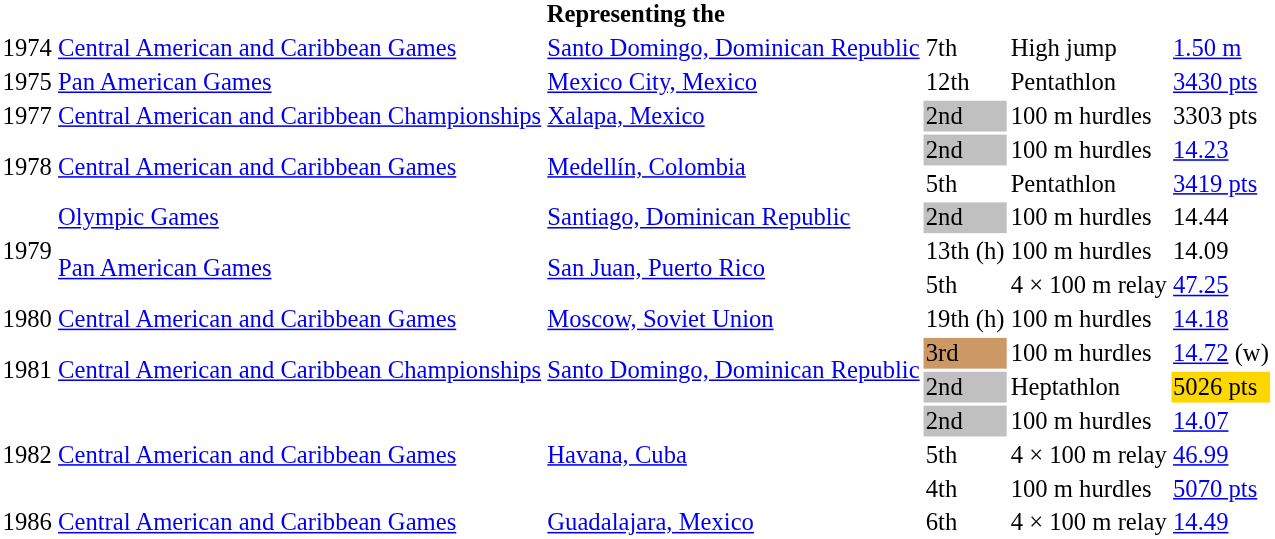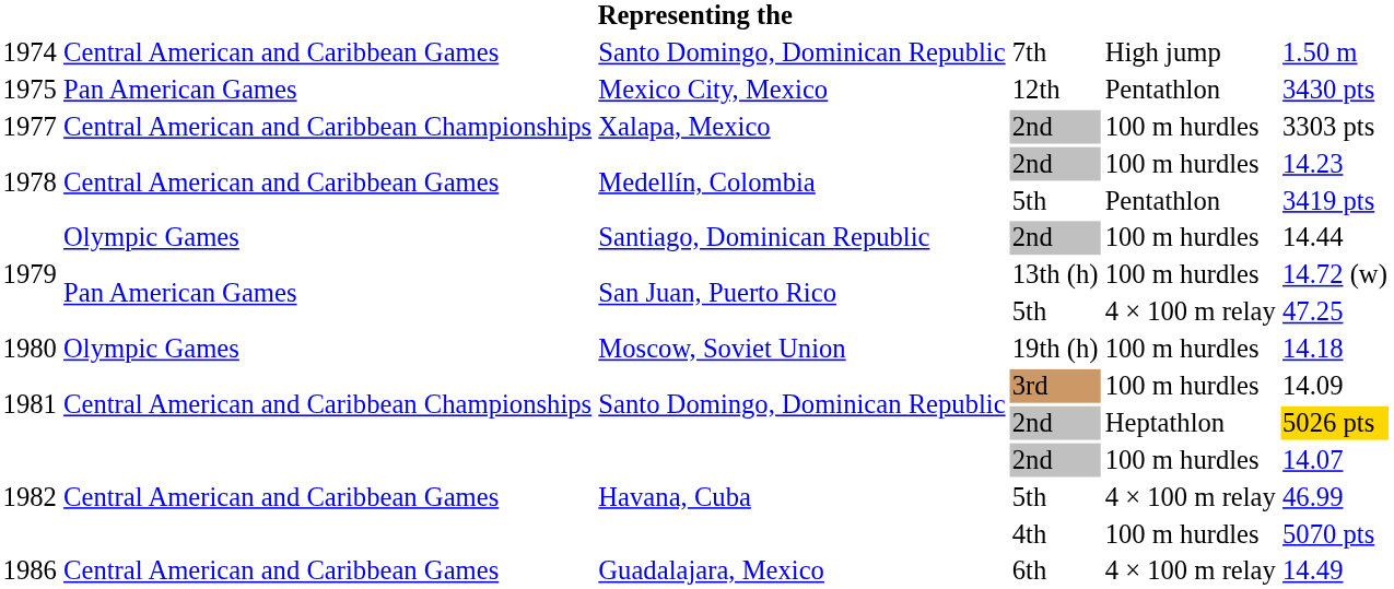1979 / 13th (h) | column 6: 14.09 -> 14.72 (w)
1980 | column 2: Central American and Caribbean Games -> Olympic Games
1981 / 3rd | column 6: 14.72 (w) -> 14.09
